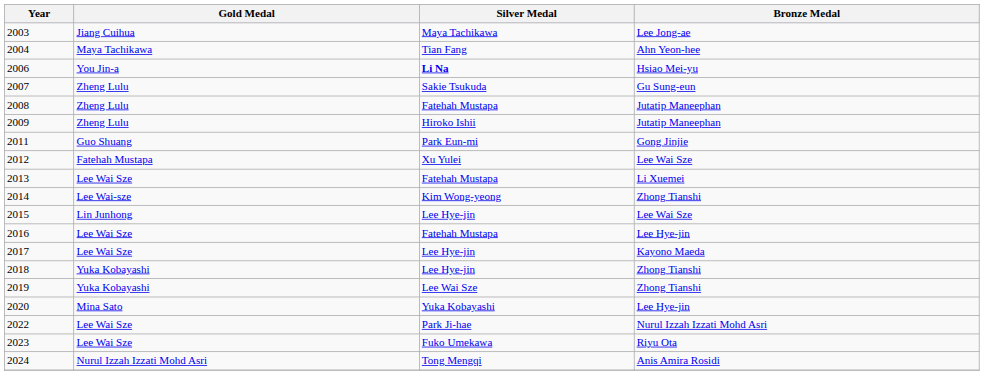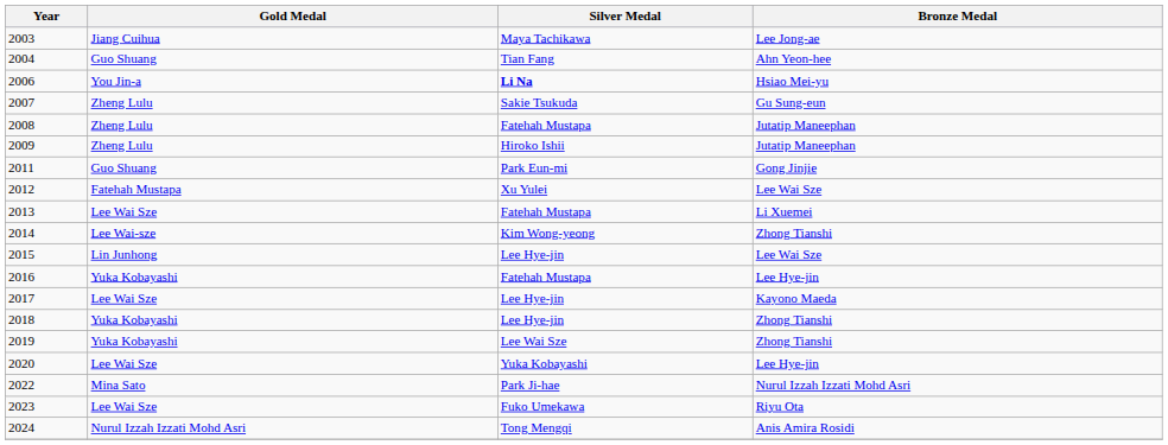2004 | Gold Medal: Maya Tachikawa -> Guo Shuang
2016 | Gold Medal: Lee Wai Sze -> Yuka Kobayashi
2020 | Gold Medal: Mina Sato -> Lee Wai Sze
2022 | Gold Medal: Lee Wai Sze -> Mina Sato
